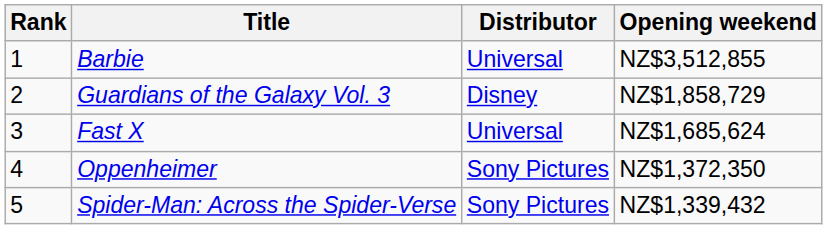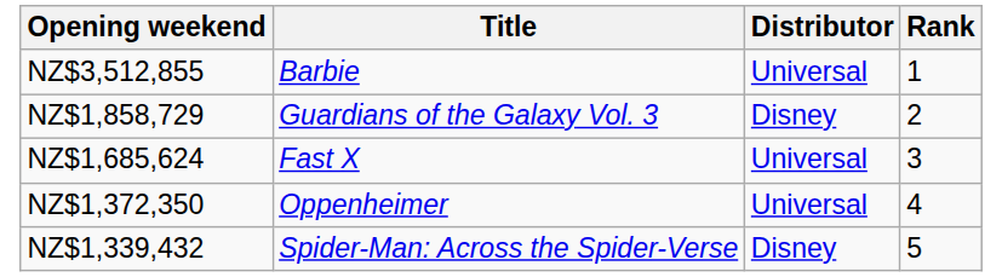columns swapped: Rank <-> Opening weekend
Oppenheimer | Distributor: Sony Pictures -> Universal
Spider-Man: Across the Spider-Verse | Distributor: Sony Pictures -> Disney
